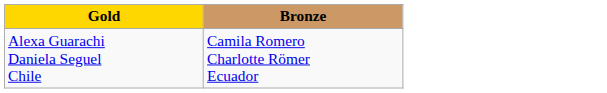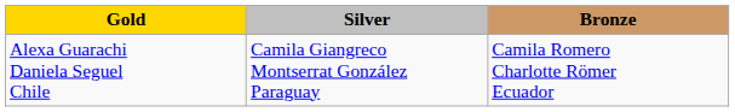+ column: Silver | Camila Giangreco Montserrat González Paraguay
